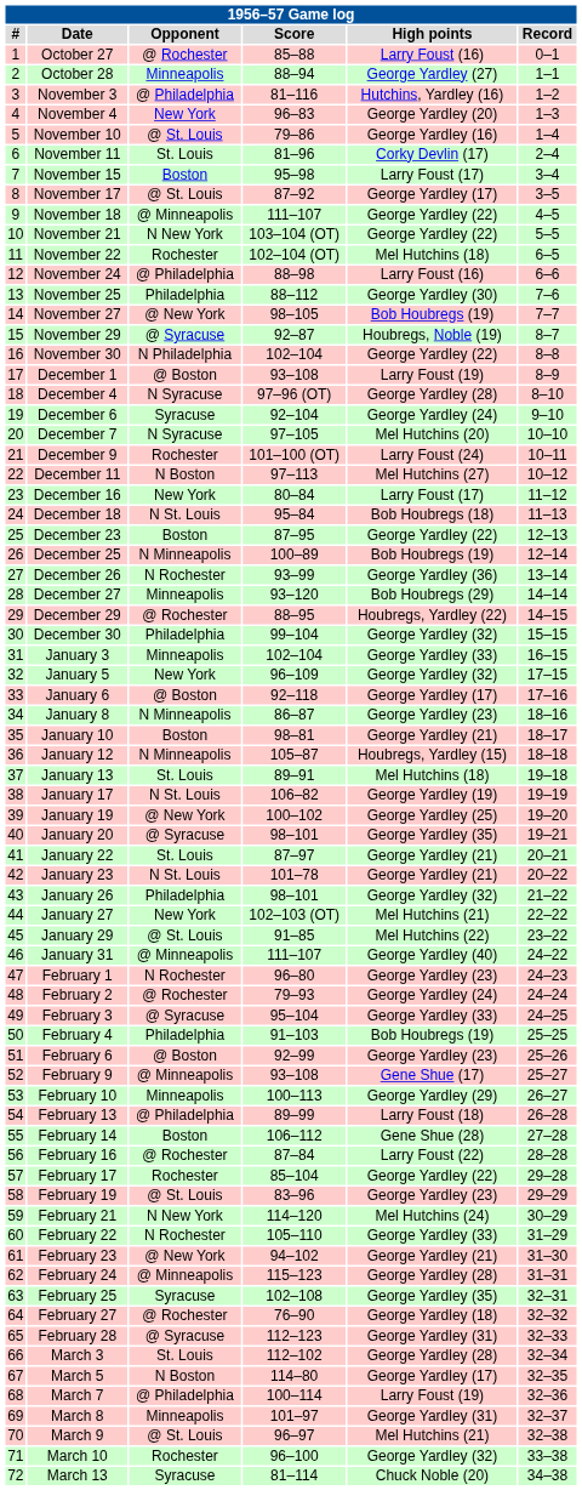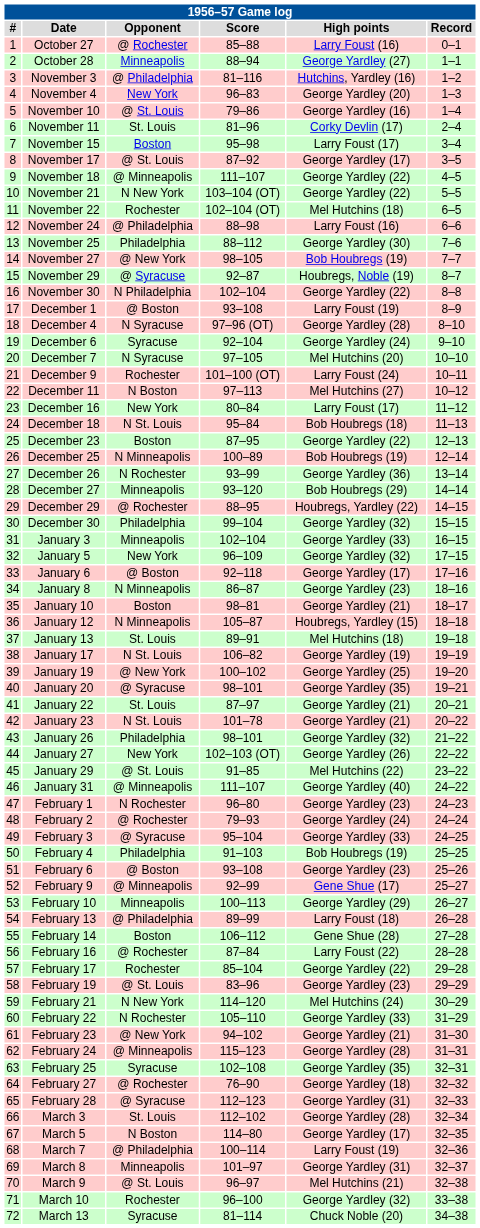January 27 | High points: Mel Hutchins (21) -> George Yardley (26)
February 6 | Score: 92–99 -> 93–108
February 9 | Score: 93–108 -> 92–99
